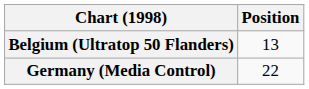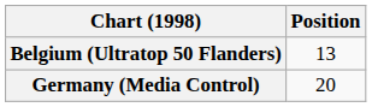Germany (Media Control) | Position: 22 -> 20
